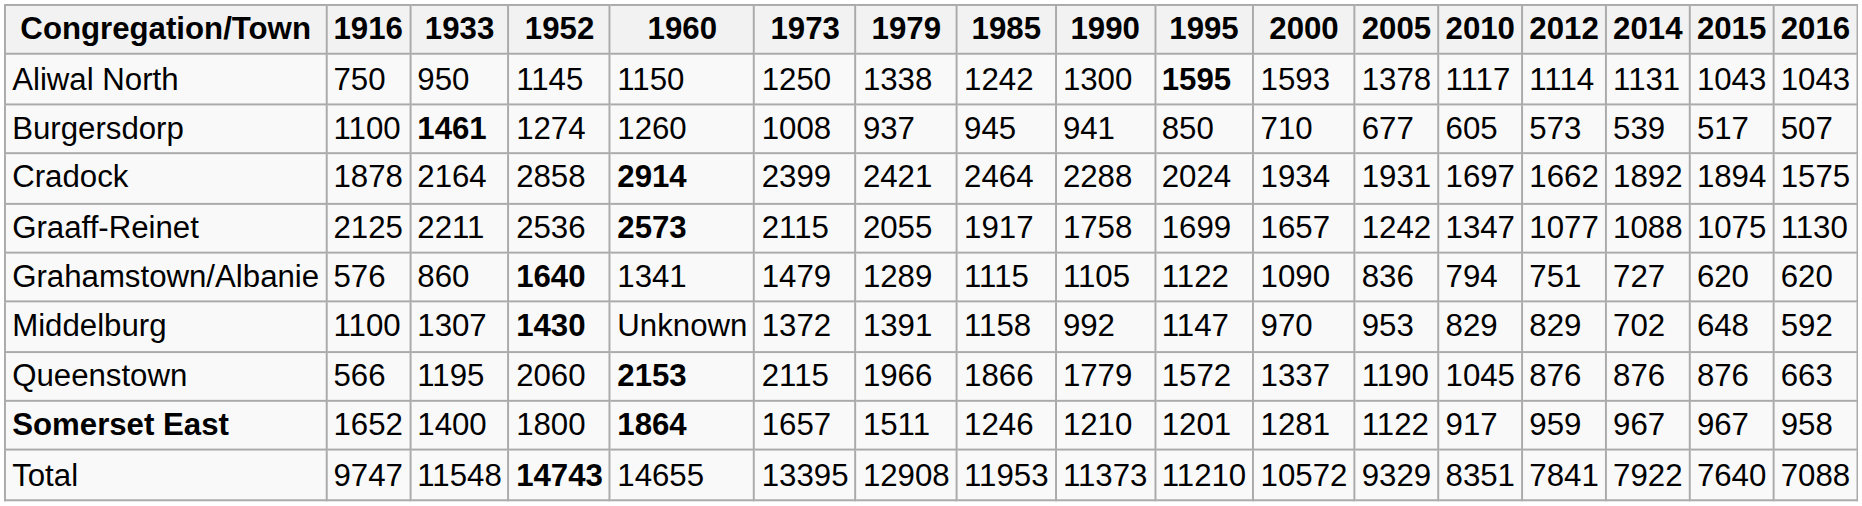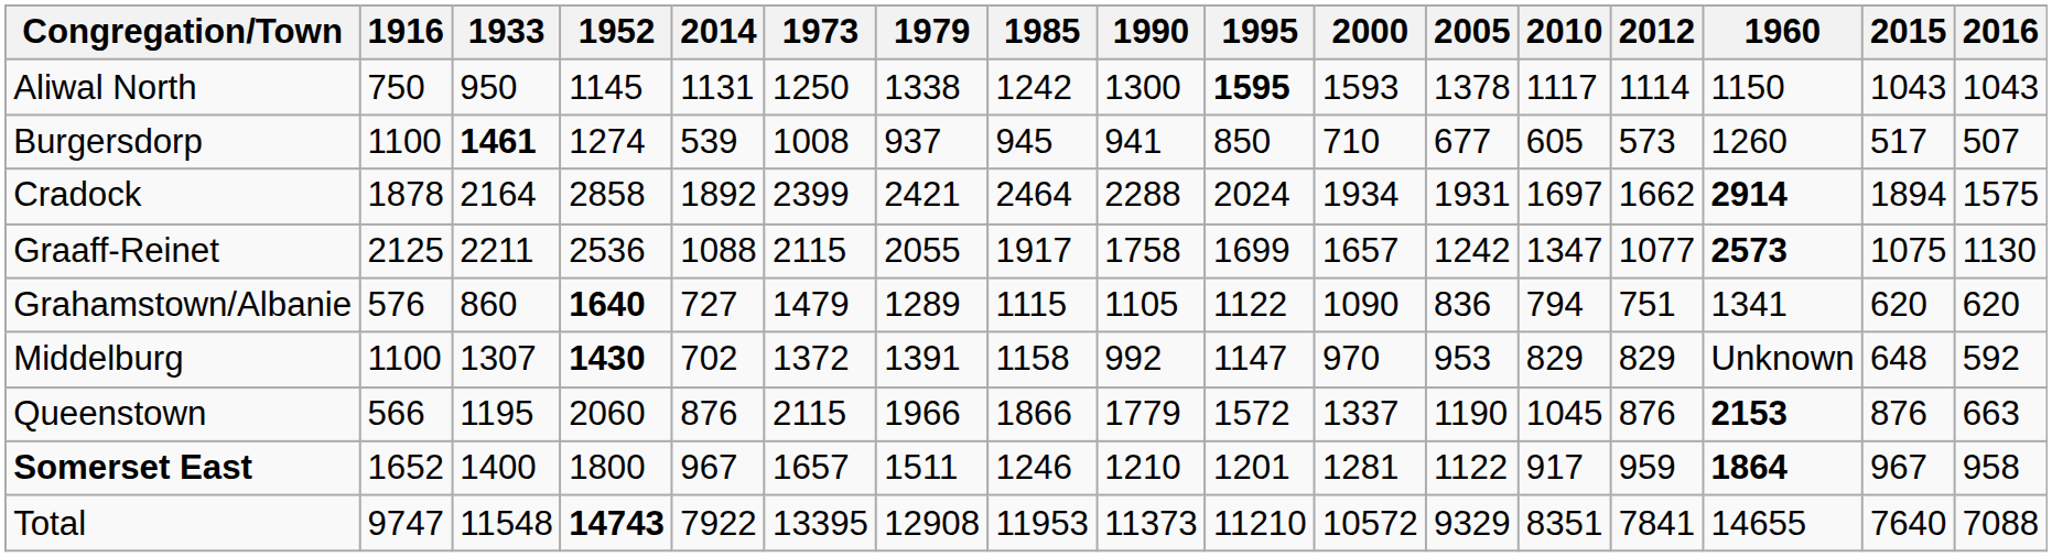columns swapped: 1960 <-> 2014
